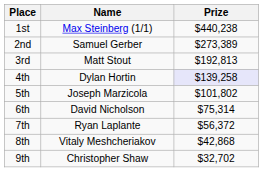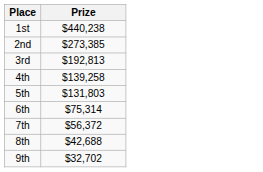- column: Name | Max Steinberg (1/1) | Samuel Gerber | Matt Stout | Dylan Hortin | Joseph Marzicola | David Nicholson | Ryan Laplante | Vitaly Meshcheriakov | Christopher Shaw
2nd | Prize: $273,389 -> $273,385
4th | Prize: lavender background -> no background
5th | Prize: $101,802 -> $131,803
8th | Prize: $42,868 -> $42,688
